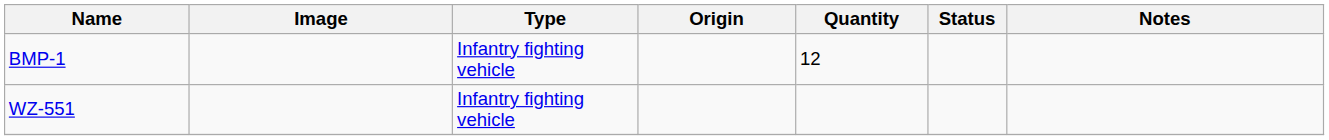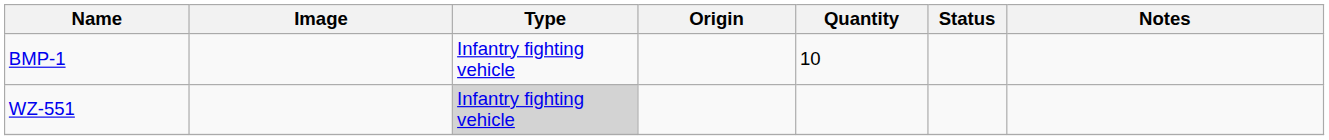BMP-1 | Quantity: 12 -> 10
WZ-551 | Type: no background -> lightgrey background
